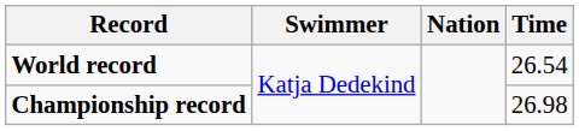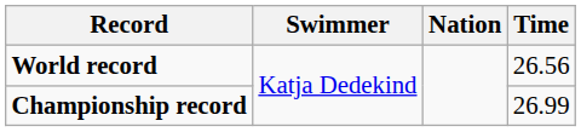World record | Time: 26.54 -> 26.56
Championship record | Time: 26.98 -> 26.99
